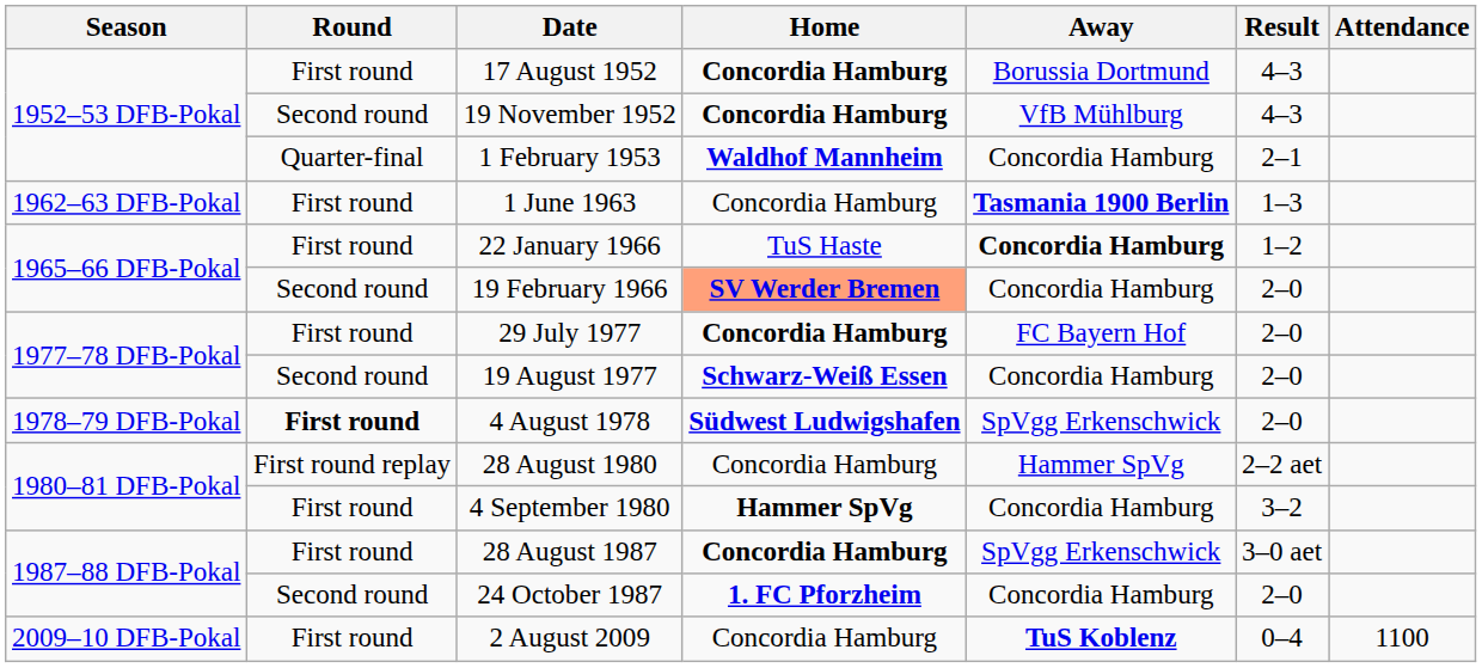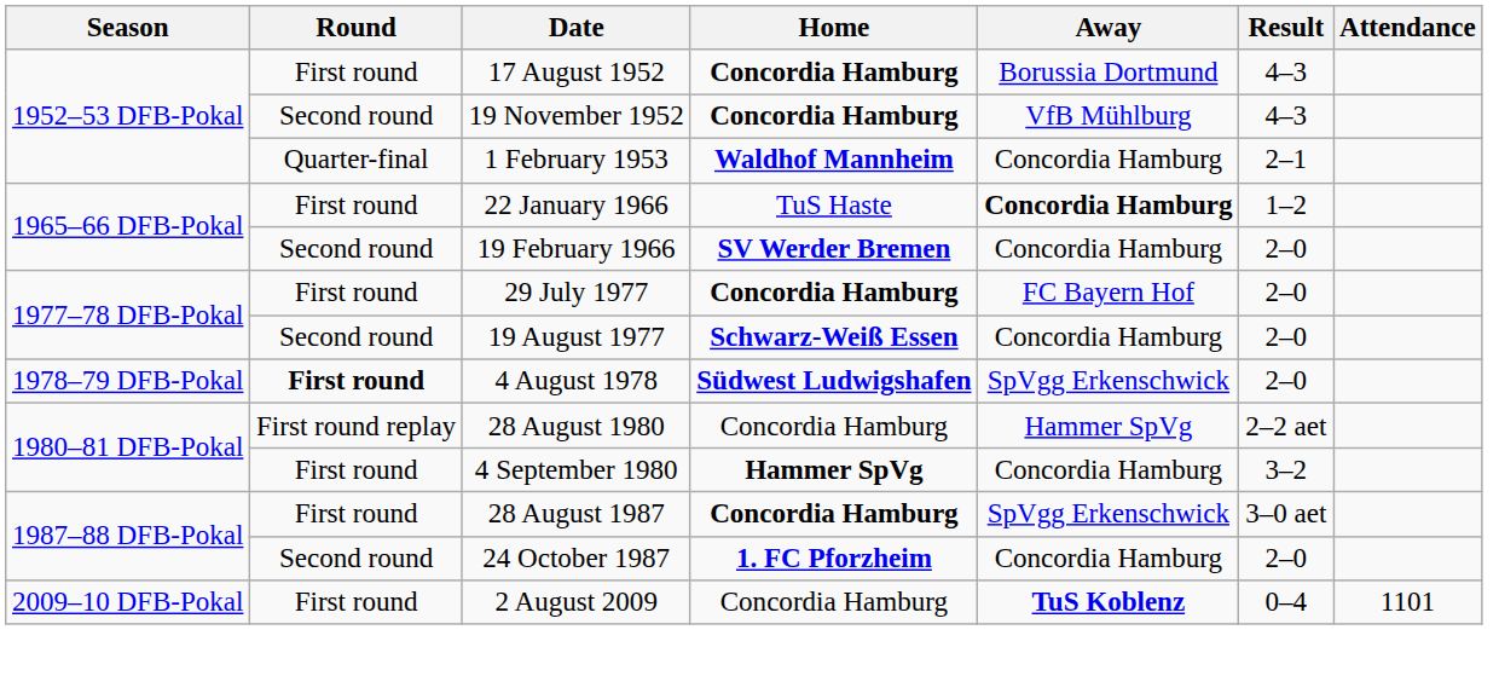- row: 1962–63 DFB-Pokal | First round | 1 June 1963 | Concordia Hamburg | Tasmania 1900 Berlin | 1–3
19 February 1966 | Home: lightsalmon background -> no background
2 August 2009 | Attendance: 1100 -> 1101
